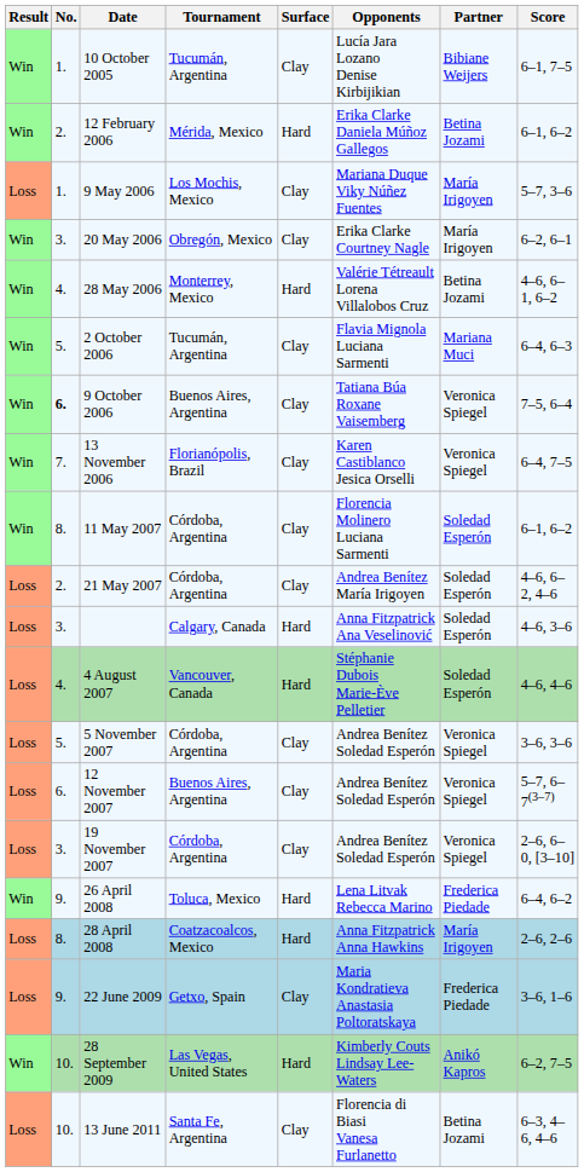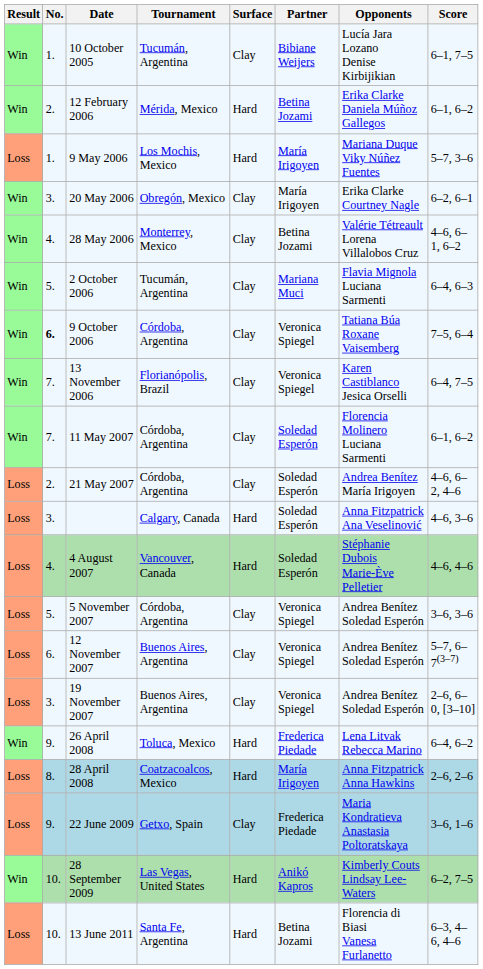columns swapped: Partner <-> Opponents
9 May 2006 | Surface: Clay -> Hard
28 May 2006 | Surface: Hard -> Clay
9 October 2006 | Tournament: Buenos Aires, Argentina -> Córdoba, Argentina
11 May 2007 | No.: 8. -> 7.
19 November 2007 | Tournament: Córdoba, Argentina -> Buenos Aires, Argentina
13 June 2011 | Surface: Clay -> Hard
